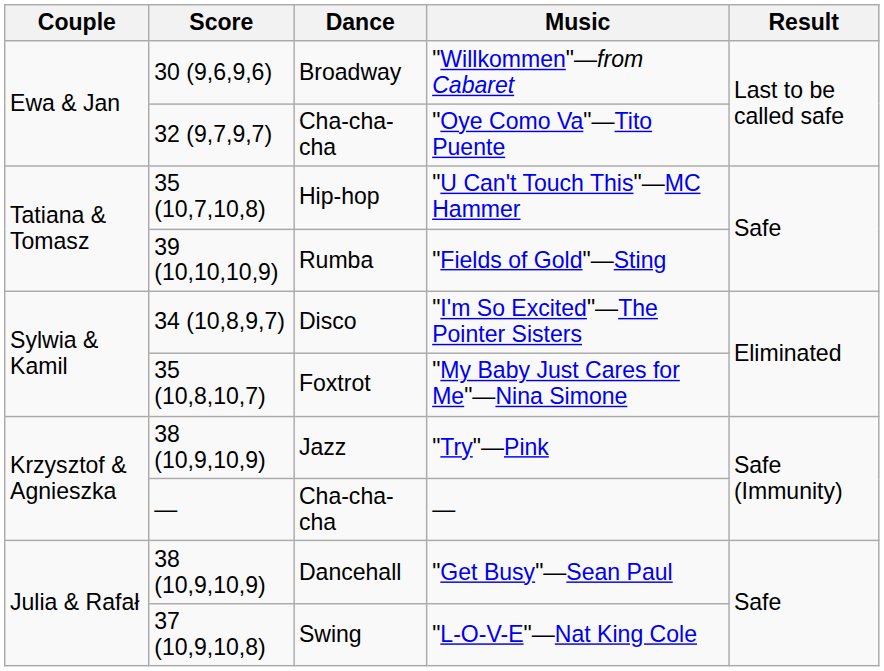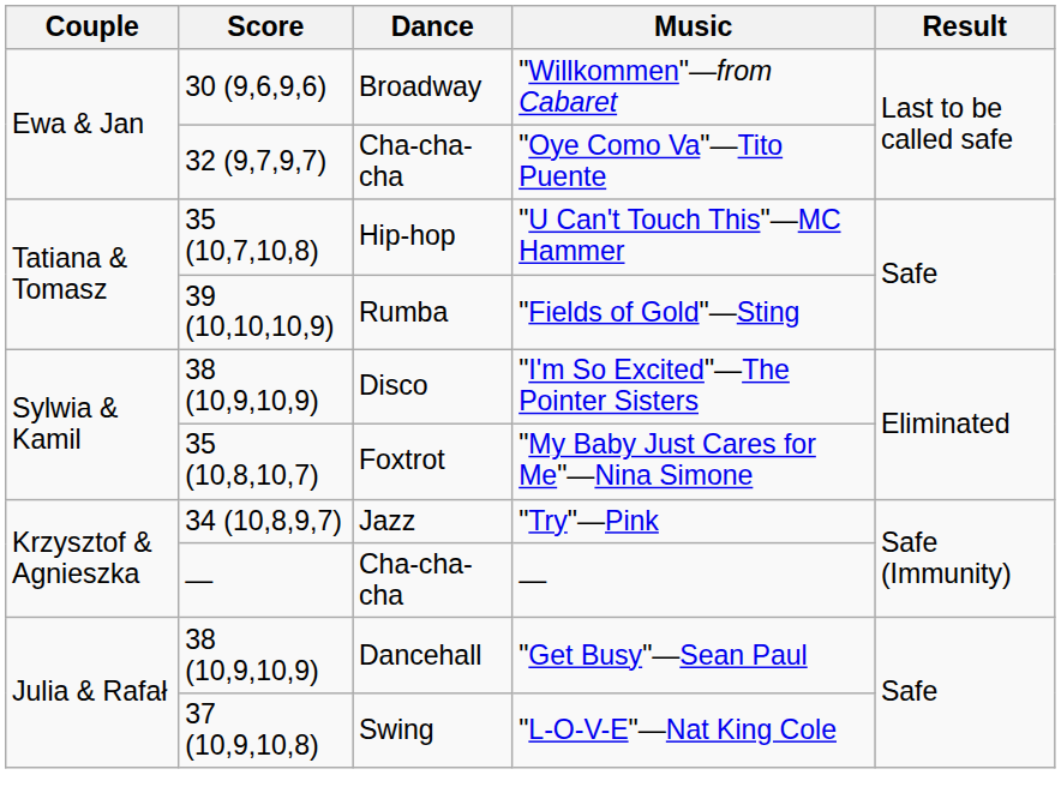"I'm So Excited"—The Pointer Sisters | Score: 34 (10,8,9,7) -> 38 (10,9,10,9)
"Try"—Pink | Score: 38 (10,9,10,9) -> 34 (10,8,9,7)
